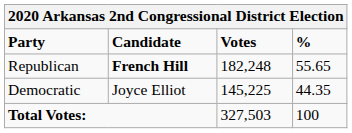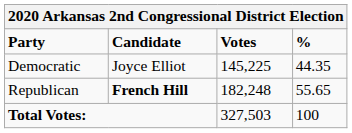rows swapped: Republican <-> Democratic
